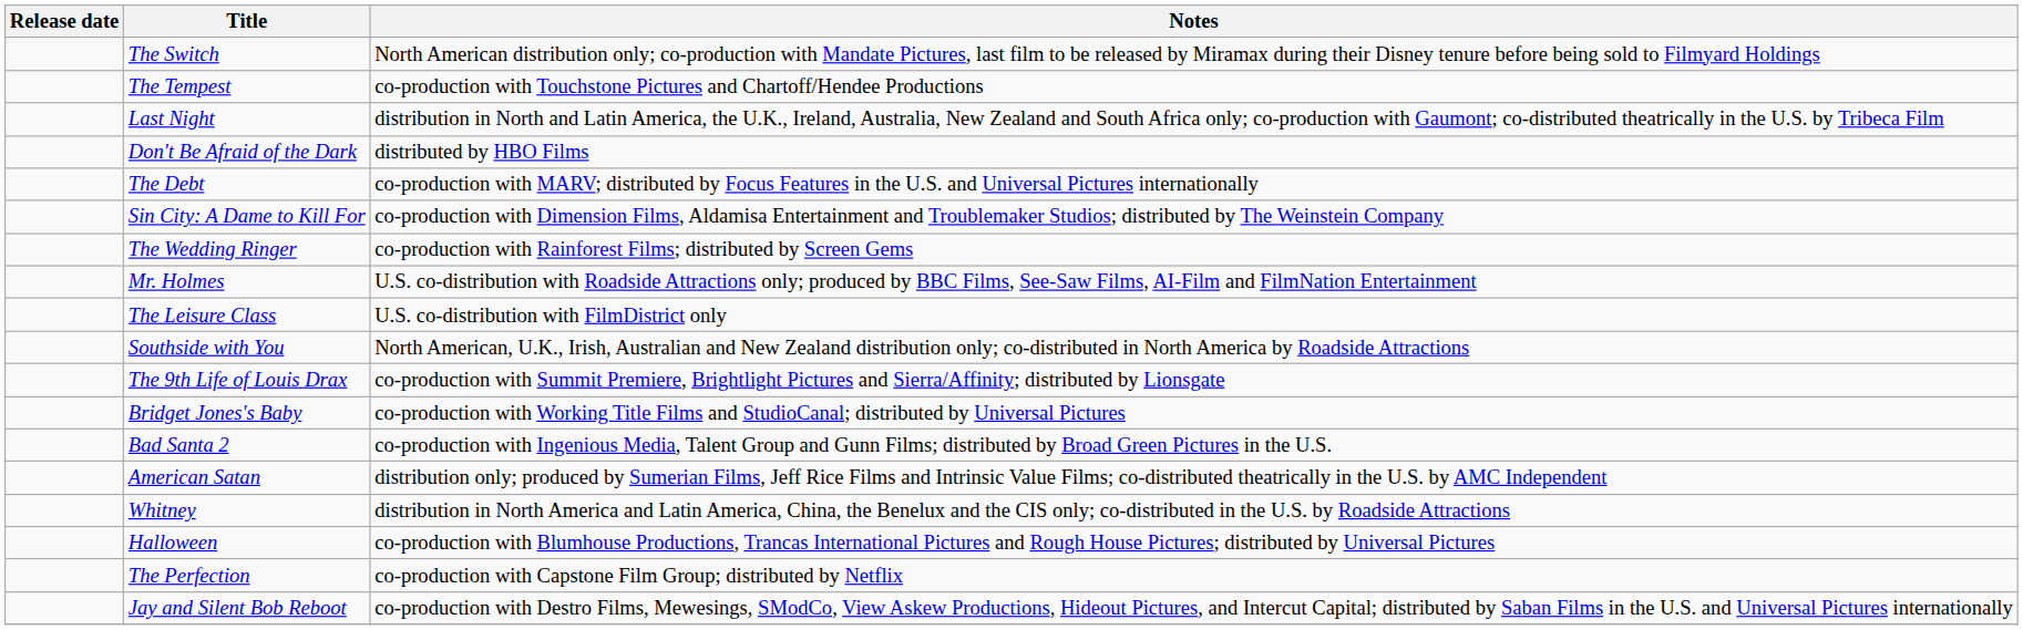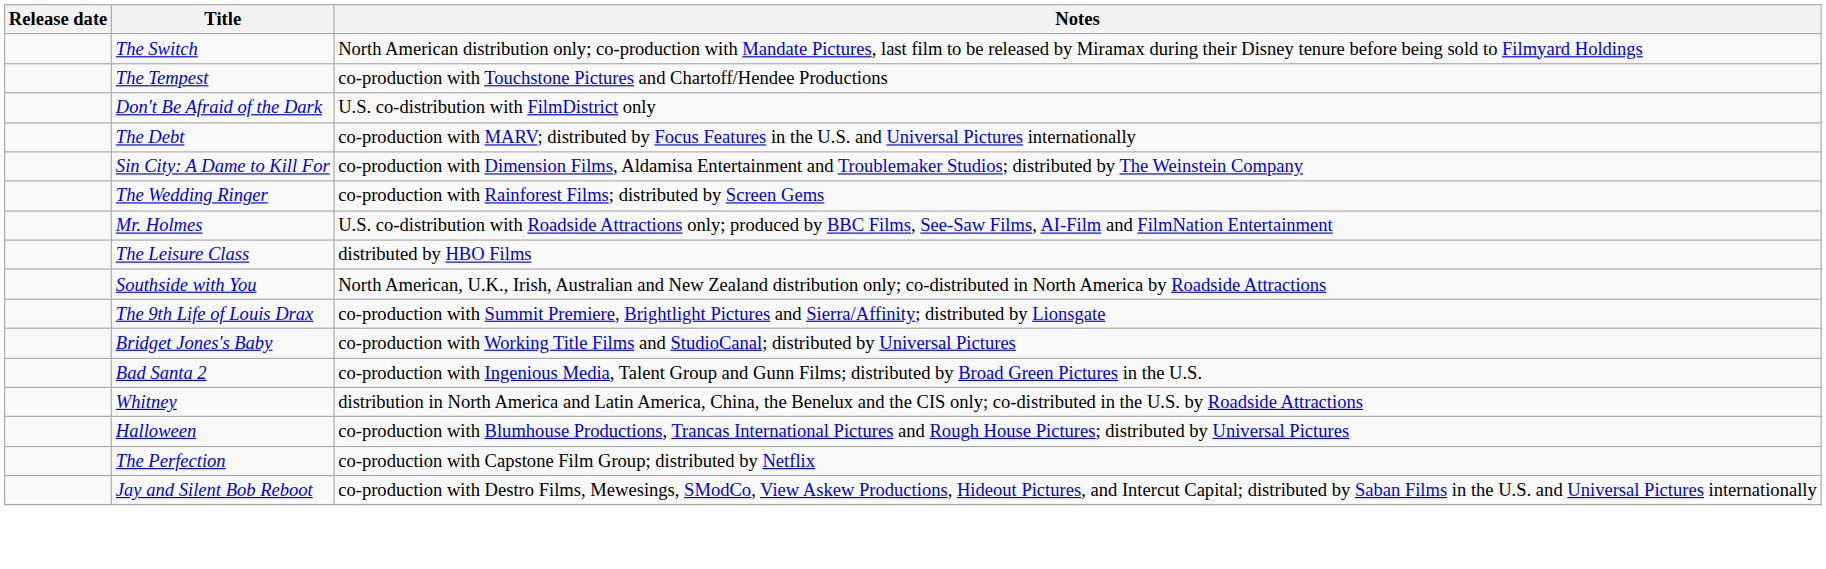- row: Last Night | distribution in North and Latin America, the U.K., Ireland, Australia, New Zealand and South Africa only; co-production with Gaumont; co-distributed theatrically in the U.S. by Tribeca Film
Don't Be Afraid of the Dark | Notes: distributed by HBO Films -> U.S. co-distribution with FilmDistrict only
The Leisure Class | Notes: U.S. co-distribution with FilmDistrict only -> distributed by HBO Films
- row: American Satan | distribution only; produced by Sumerian Films, Jeff Rice Films and Intrinsic Value Films; co-distributed theatrically in the U.S. by AMC Independent
